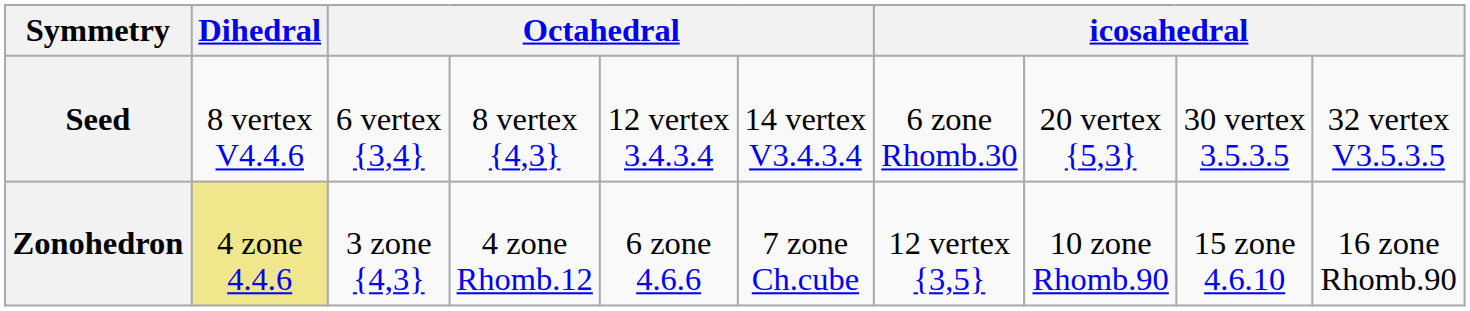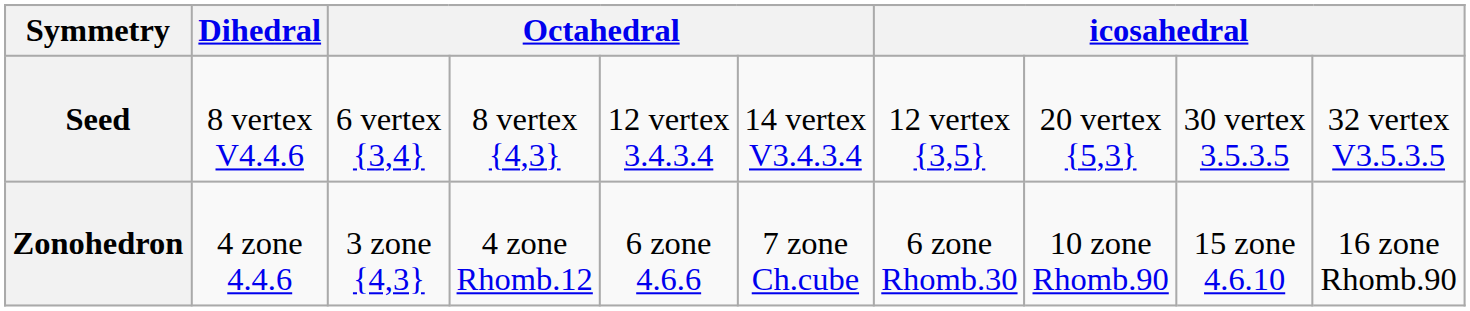Seed | column 7: 6 zone Rhomb.30 -> 12 vertex {3,5}
Zonohedron | Dihedral: khaki background -> no background
Zonohedron | column 7: 12 vertex {3,5} -> 6 zone Rhomb.30
